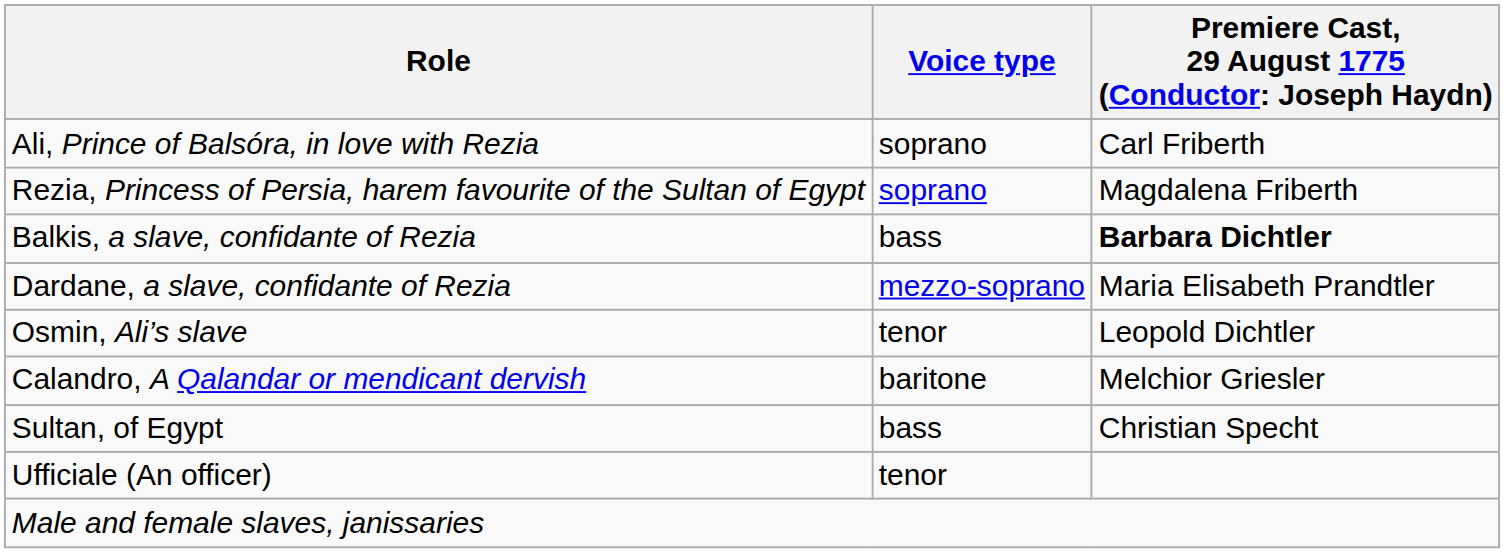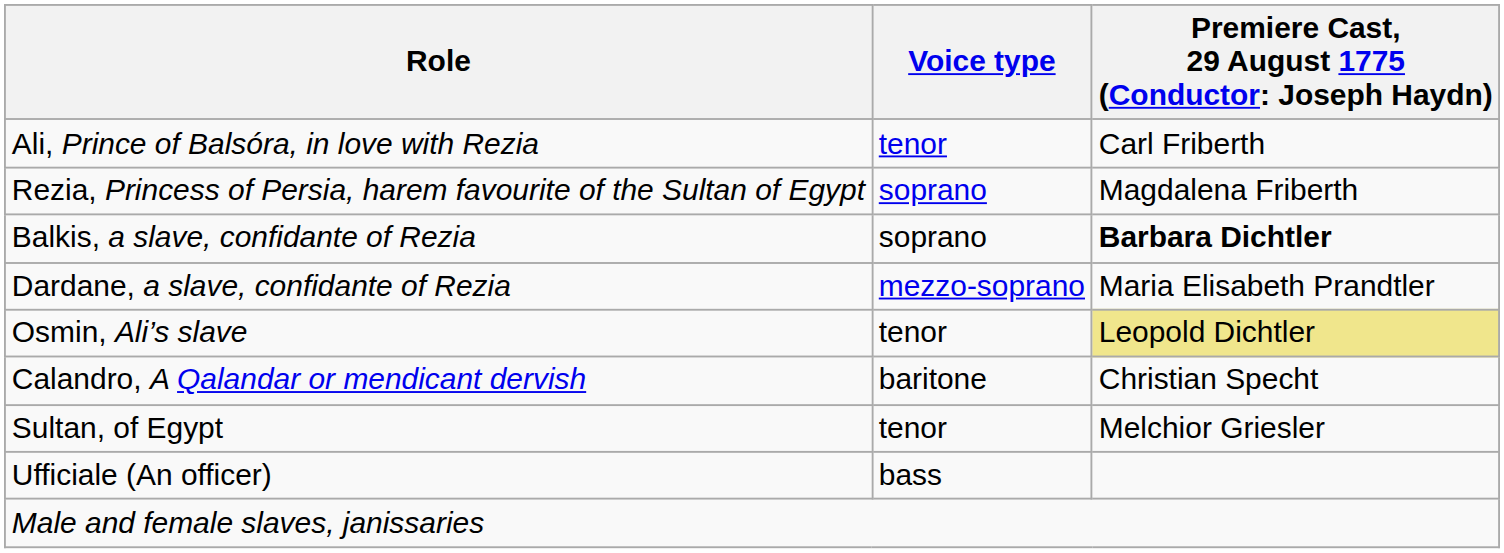Ali, Prince of Balsóra, in love with Rezia | Voice type: soprano -> tenor
Balkis, a slave, confidante of Rezia | Voice type: bass -> soprano
Osmin, Ali’s slave | column 3: no background -> khaki background
Calandro, A Qalandar or mendicant dervish | column 3: Melchior Griesler -> Christian Specht
Sultan, of Egypt | Voice type: bass -> tenor
Sultan, of Egypt | column 3: Christian Specht -> Melchior Griesler
Ufficiale (An officer) | Voice type: tenor -> bass
